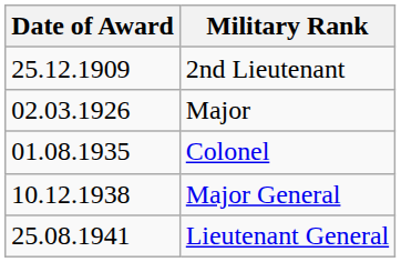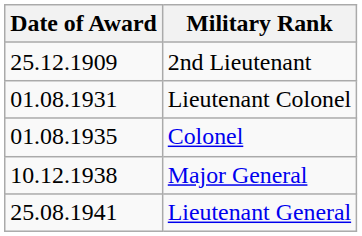- row: 02.03.1926 | Major
+ row: 01.08.1931 | Lieutenant Colonel
